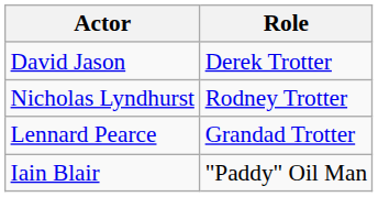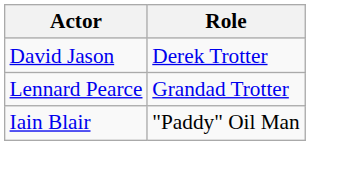- row: Nicholas Lyndhurst | Rodney Trotter
